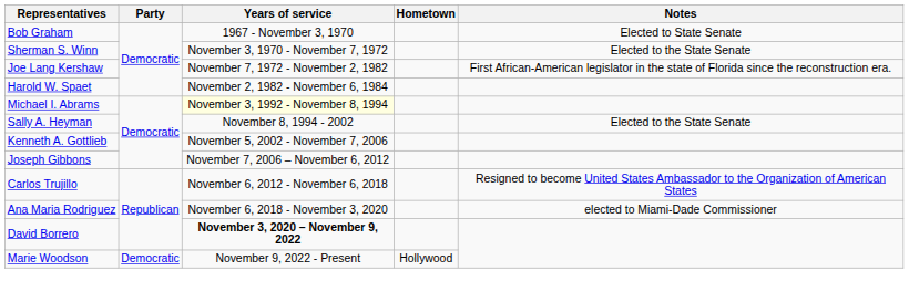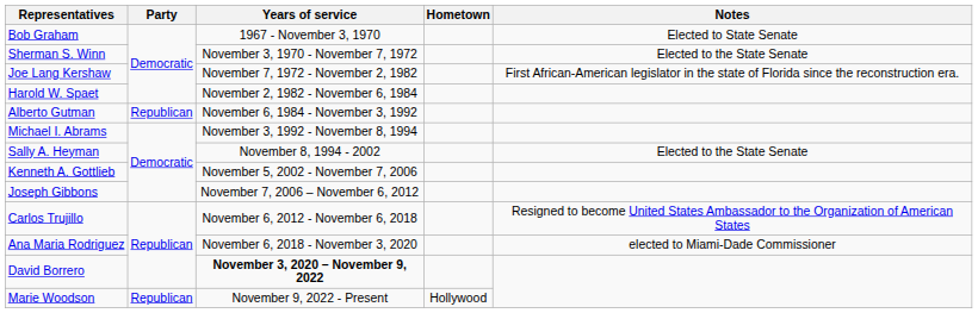+ row: Alberto Gutman | Republican | November 6, 1984 - November 3, 1992
Michael I. Abrams | Years of service: lightyellow background -> no background
Marie Woodson | Party: Democratic -> Republican
